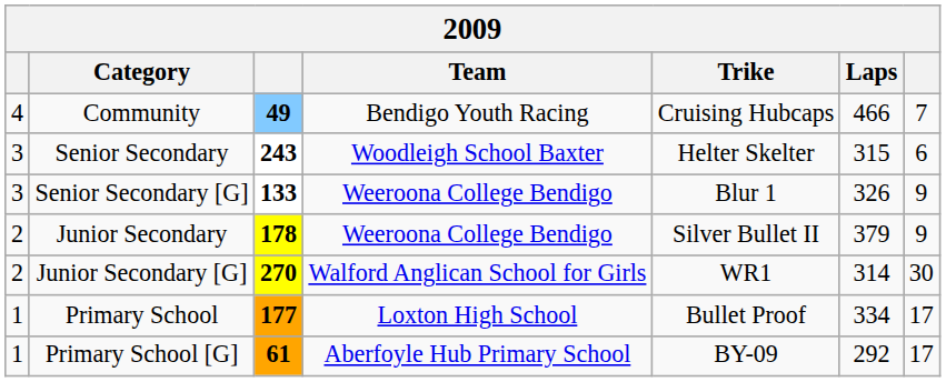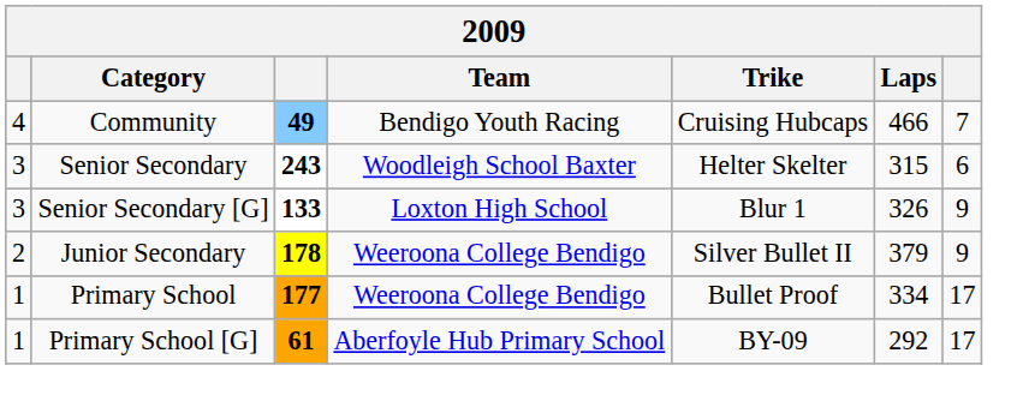Senior Secondary [G] | Team: Weeroona College Bendigo -> Loxton High School
- row: 2 | Junior Secondary [G] | 270 | Walford Anglican School for Girls | WR1 | 314 | 30
Primary School | Team: Loxton High School -> Weeroona College Bendigo
